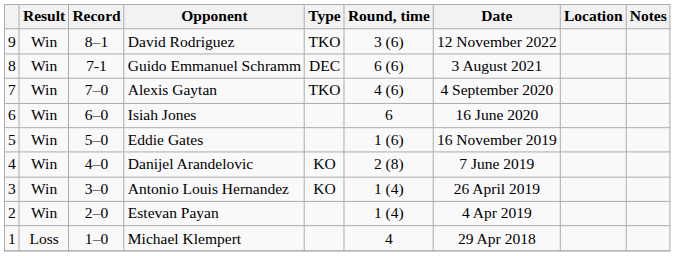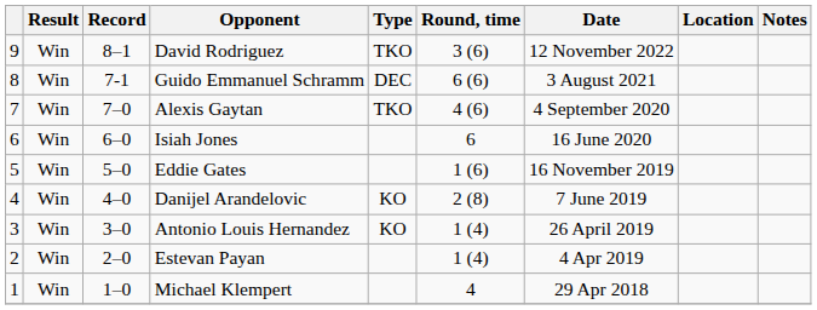Michael Klempert | Result: Loss -> Win
